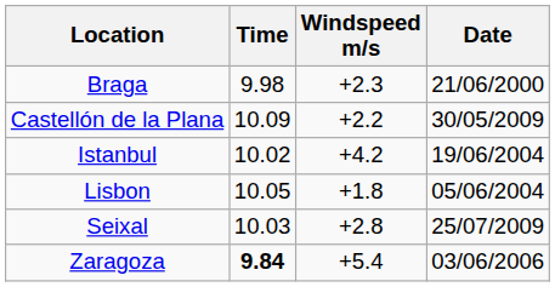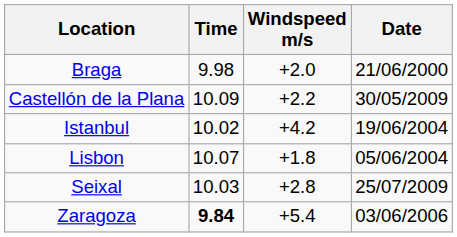Braga | Windspeed m/s: +2.3 -> +2.0
Lisbon | Time: 10.05 -> 10.07
